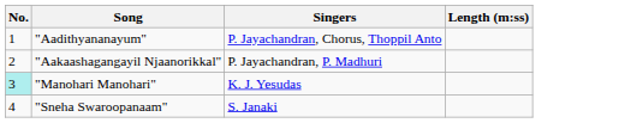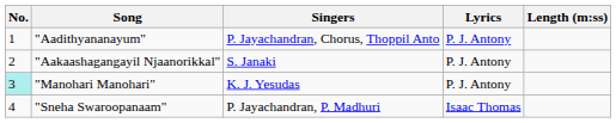+ column: Lyrics | P. J. Antony | P. J. Antony | P. J. Antony | Isaac Thomas
"Aakaashagangayil Njaanorikkal" | Singers: P. Jayachandran, P. Madhuri -> S. Janaki
"Sneha Swaroopanaam" | Singers: S. Janaki -> P. Jayachandran, P. Madhuri
